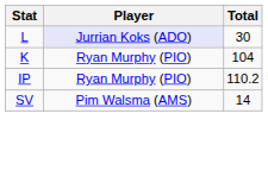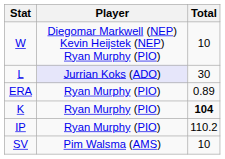+ row: W | Diegomar Markwell (NEP) Kevin Heijstek (NEP) Ryan Murphy (PIO) | 10
+ row: ERA | Ryan Murphy (PIO) | 0.89
K | Total: normal -> bold
SV | Total: 14 -> 10
